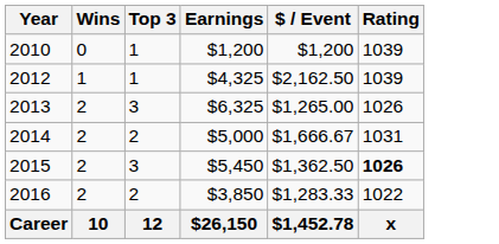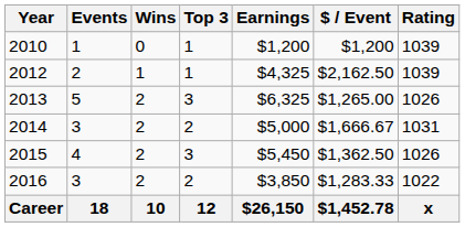+ column: Events | 1 | 2 | 5 | 3 | 4 | 3 | 18
2015 | Rating: bold -> normal
